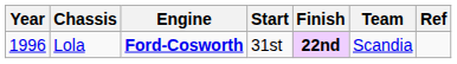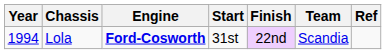Lola | Year: 1996 -> 1994
Lola | Finish: bold -> normal
